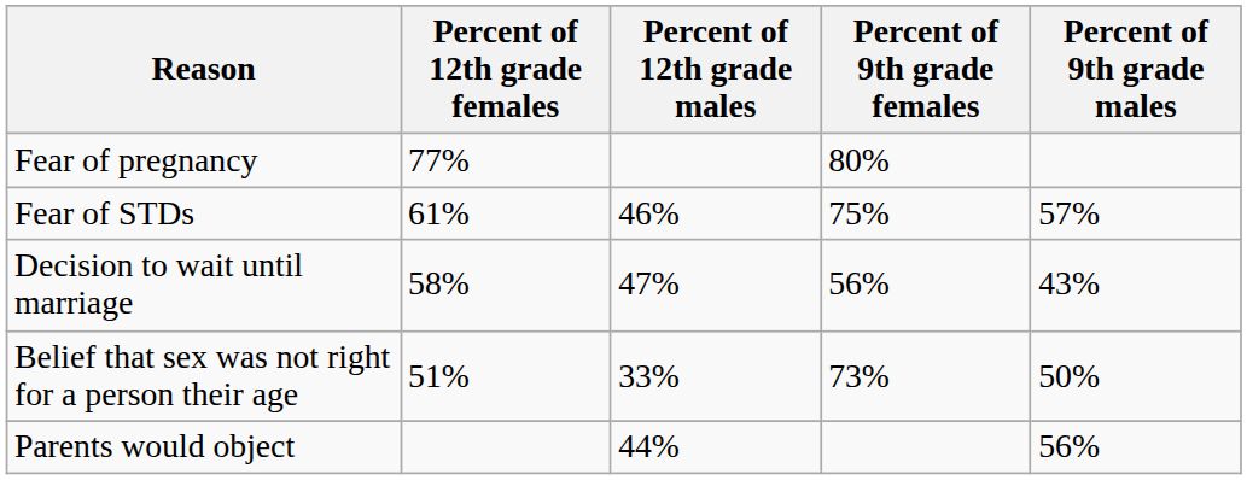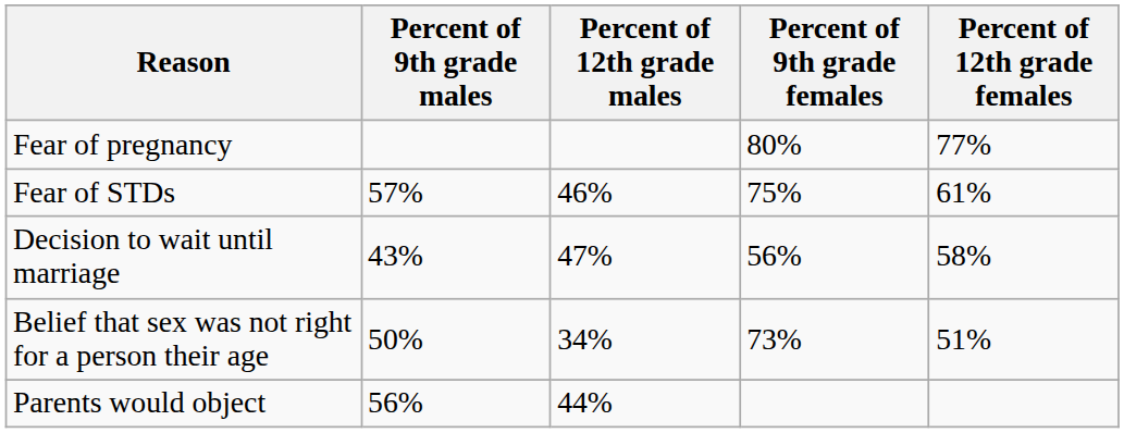columns swapped: Percent of 9th grade males <-> Percent of 12th grade females
Belief that sex was not right for a person their age | Percent of 12th grade males: 33% -> 34%
